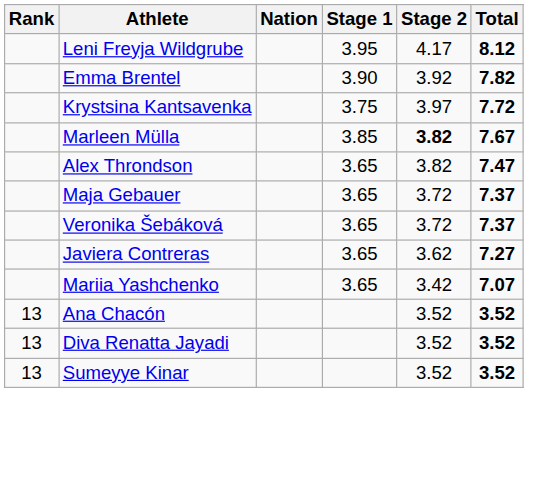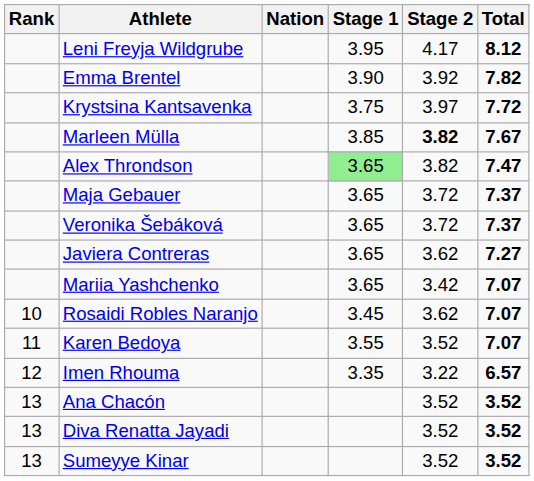Alex Throndson | Stage 1: no background -> lightgreen background
+ row: 10 | Rosaidi Robles Naranjo | 3.45 | 3.62 | 7.07
+ row: 11 | Karen Bedoya | 3.55 | 3.52 | 7.07
+ row: 12 | Imen Rhouma | 3.35 | 3.22 | 6.57
